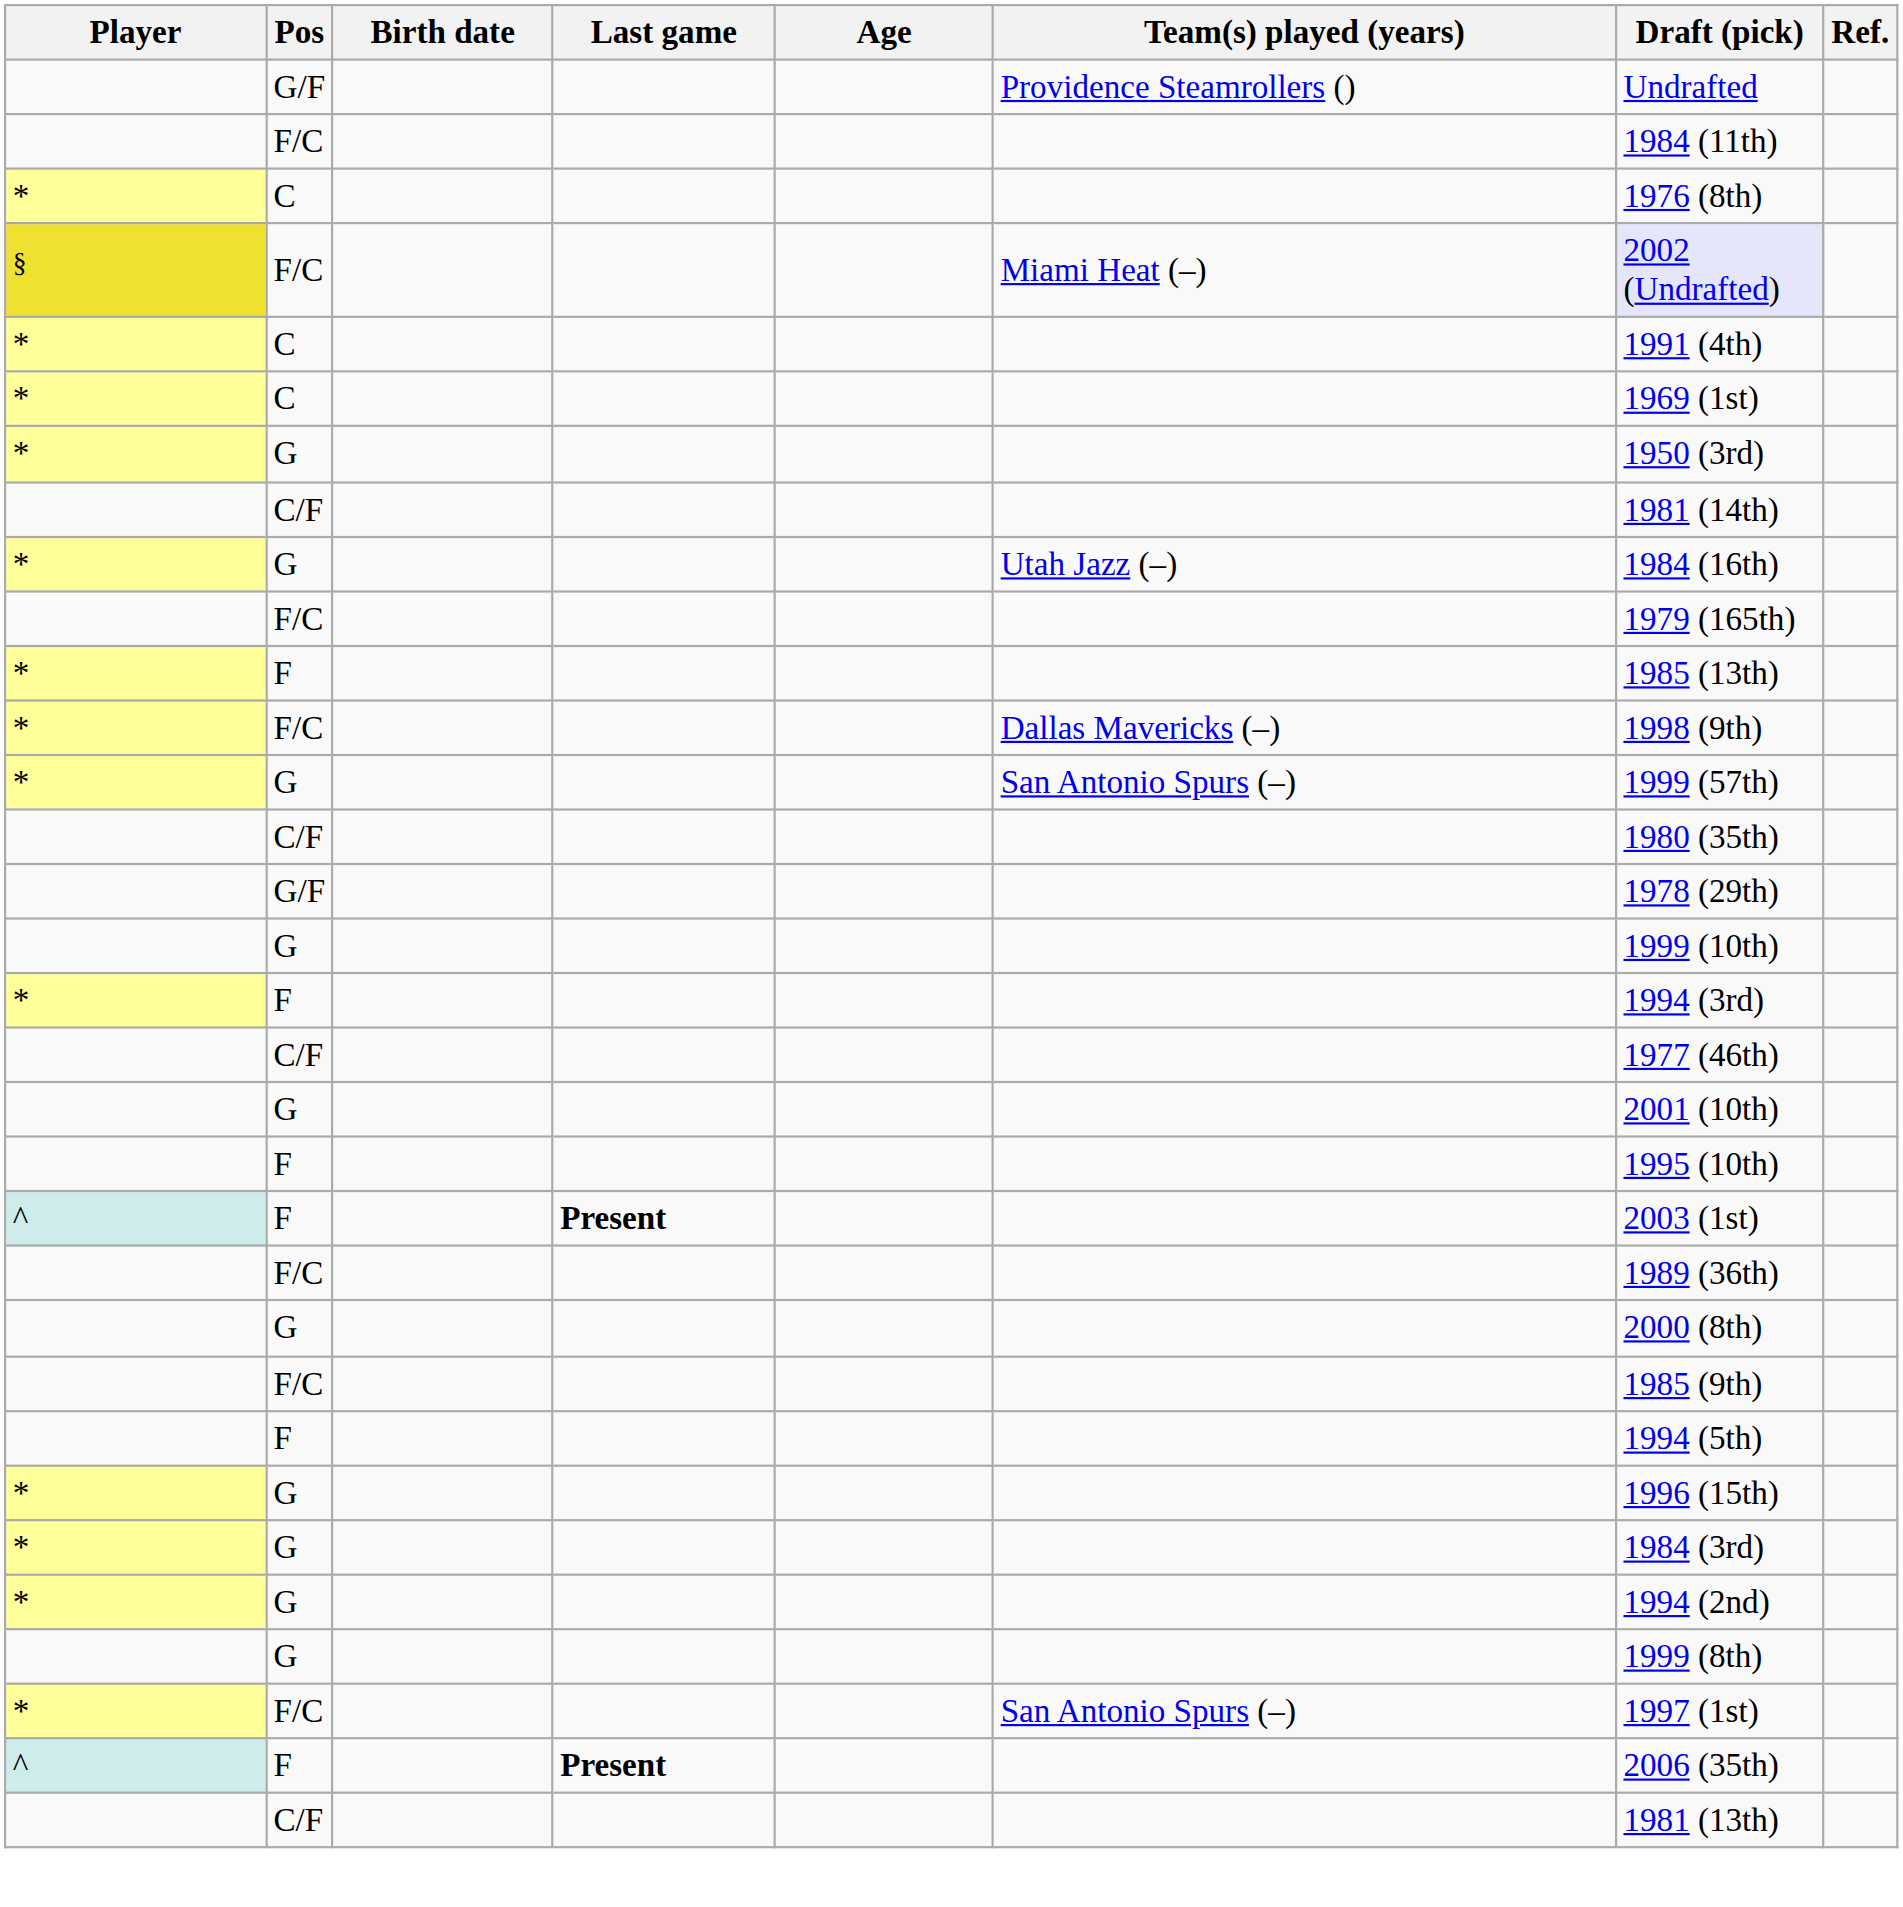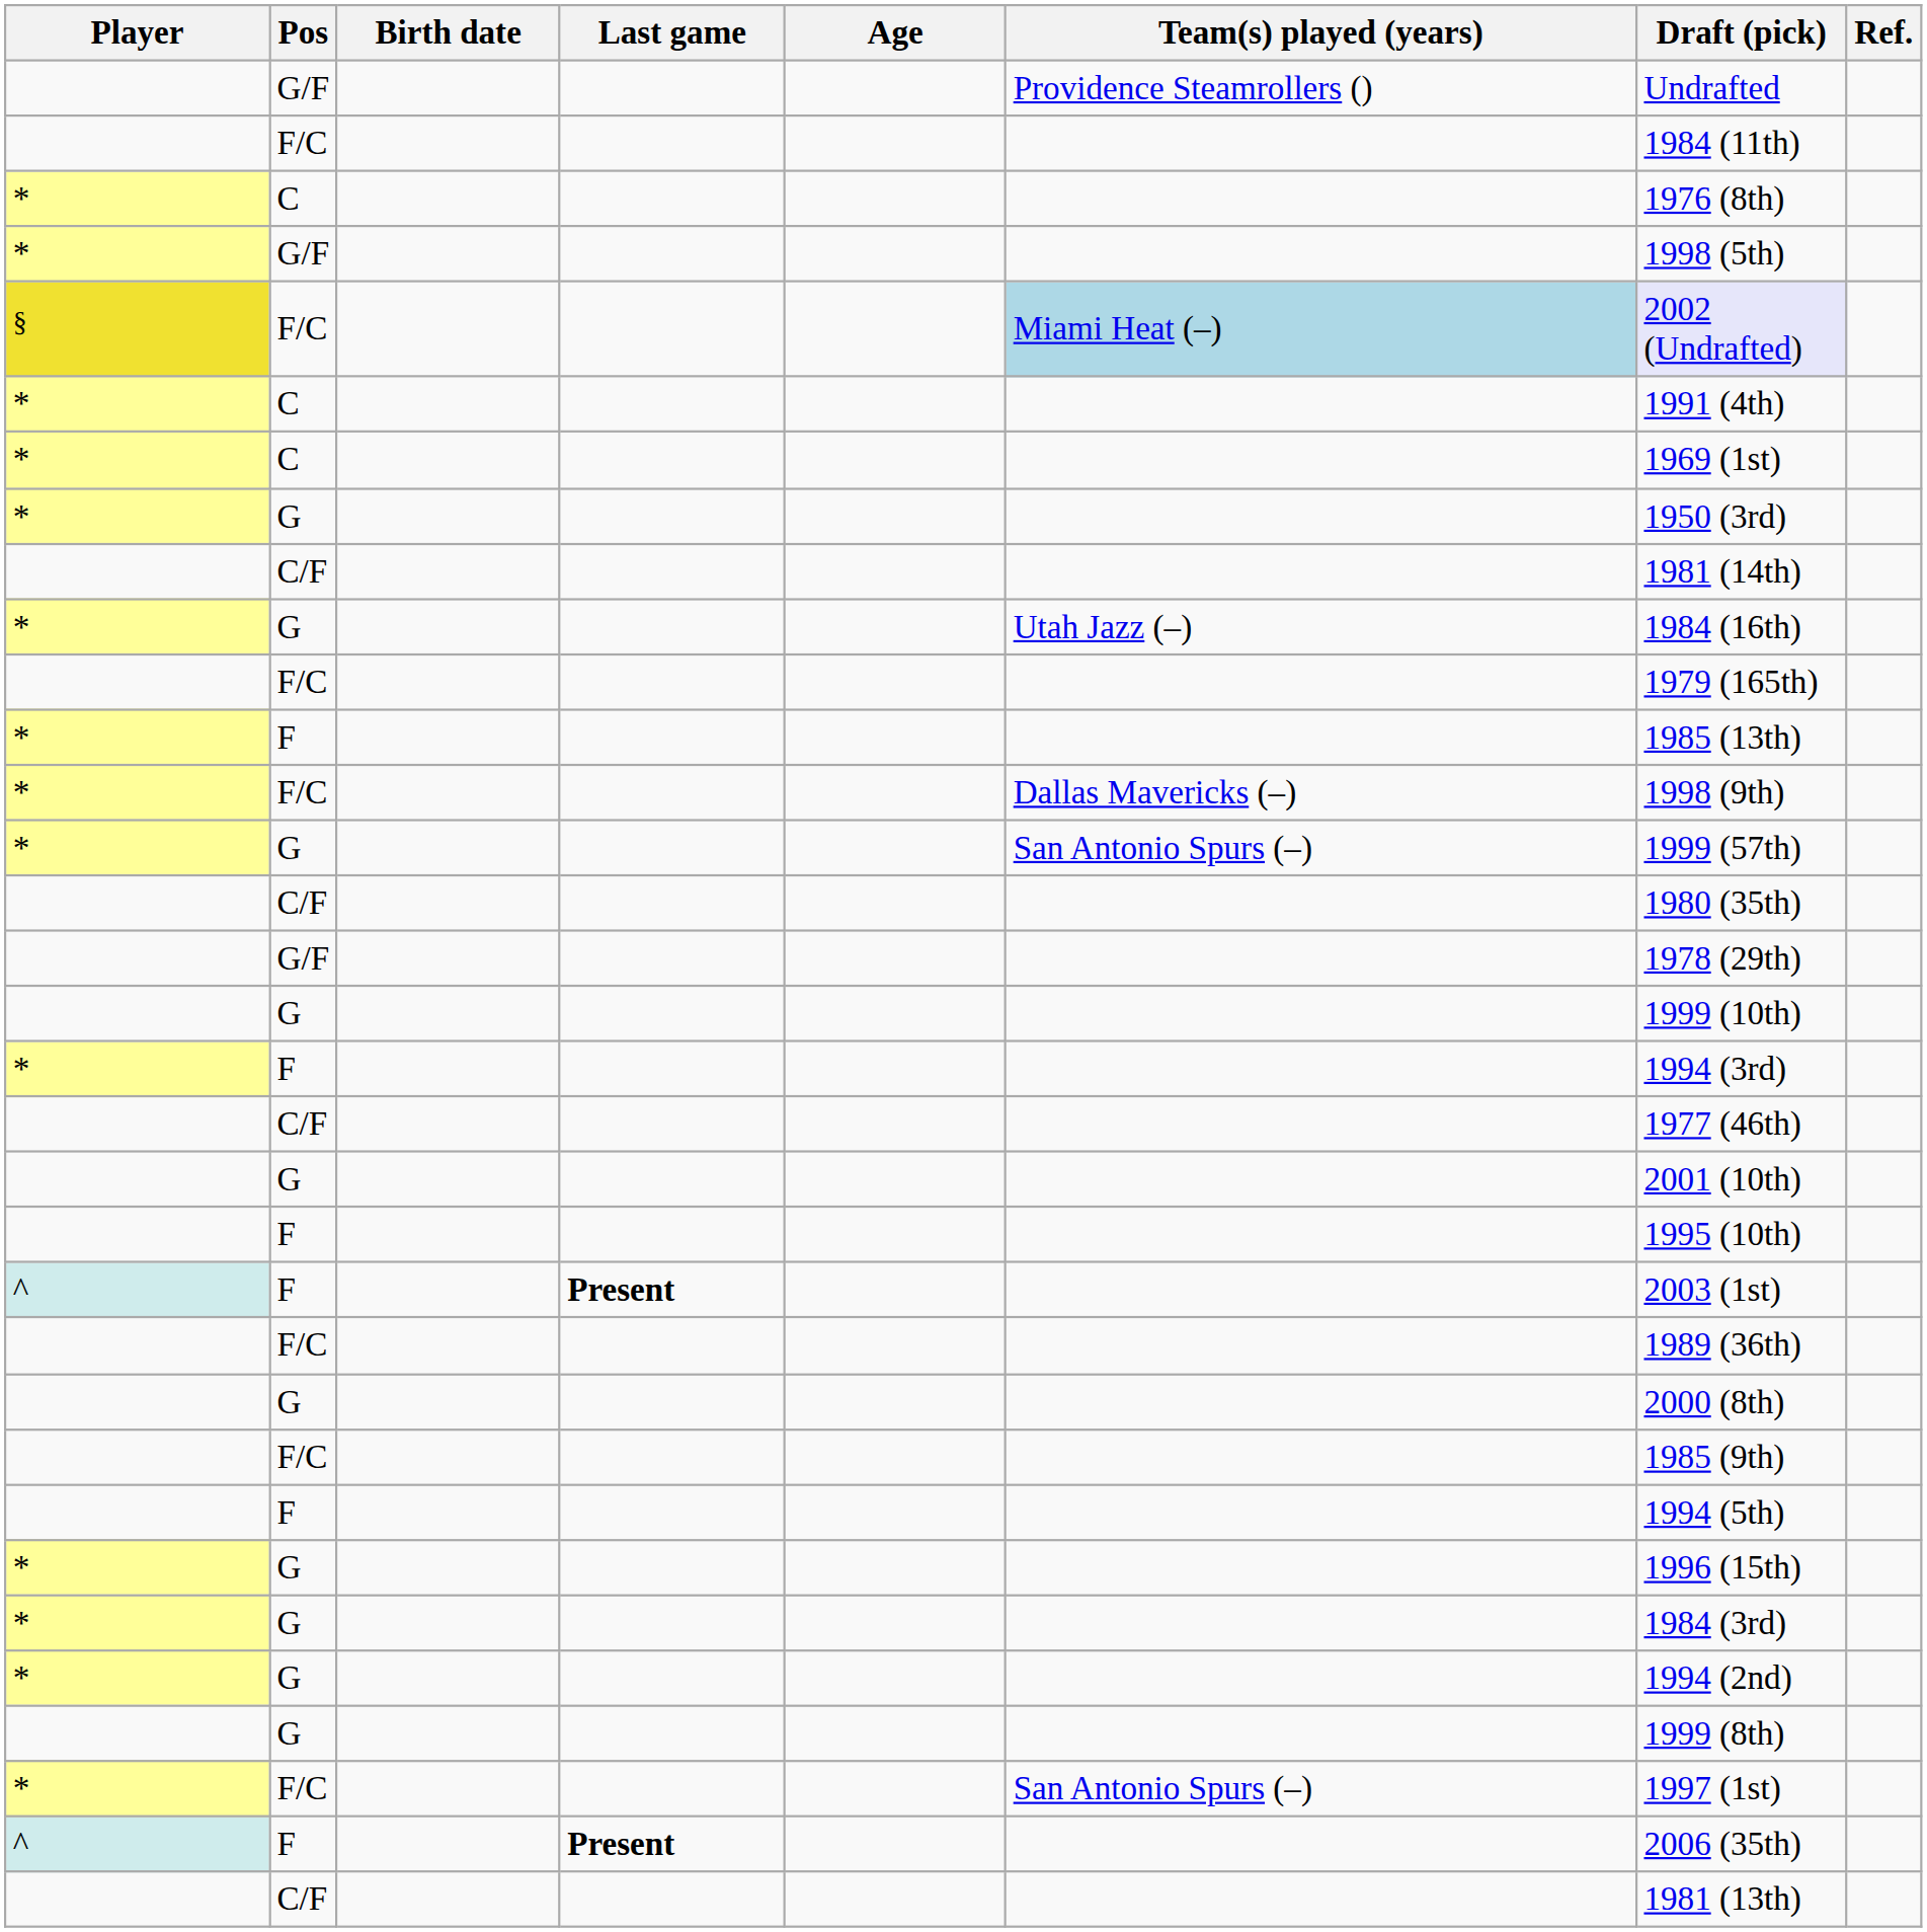+ row: * | G/F | 1998 (5th)
§ / F/C | Team(s) played (years): no background -> lightblue background
